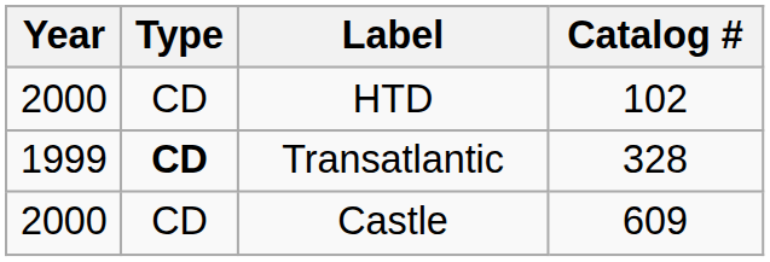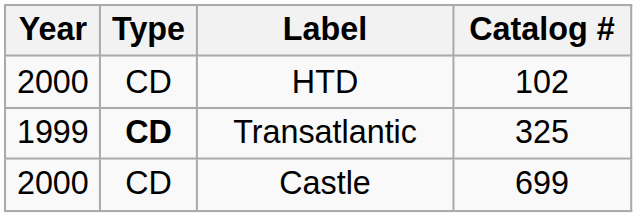Transatlantic | Catalog #: 328 -> 325
Castle | Catalog #: 609 -> 699
